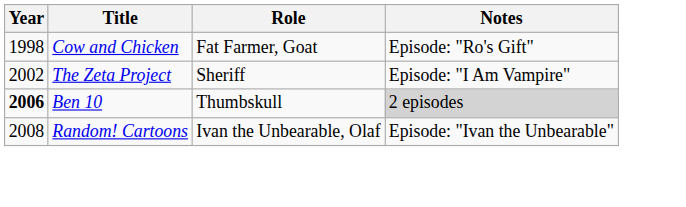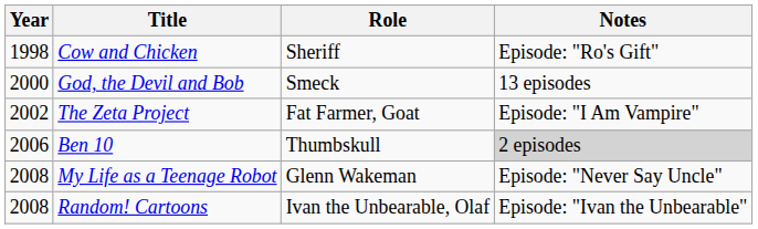Cow and Chicken | Role: Fat Farmer, Goat -> Sheriff
+ row: 2000 | God, the Devil and Bob | Smeck | 13 episodes
The Zeta Project | Role: Sheriff -> Fat Farmer, Goat
Ben 10 | Year: bold -> normal
+ row: 2008 | My Life as a Teenage Robot | Glenn Wakeman | Episode: "Never Say Uncle"
